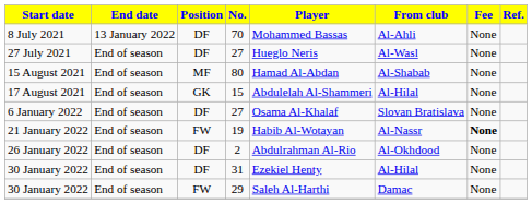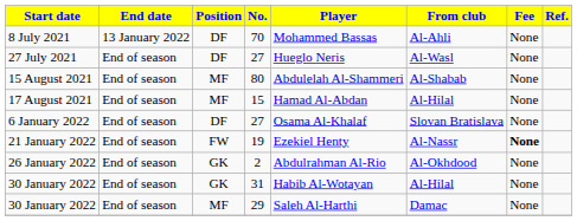15 August 2021 | Player: Hamad Al-Abdan -> Abdulelah Al-Shammeri
17 August 2021 | Position: GK -> MF
17 August 2021 | Player: Abdulelah Al-Shammeri -> Hamad Al-Abdan
21 January 2022 | Player: Habib Al-Wotayan -> Ezekiel Henty
26 January 2022 | Position: DF -> GK
30 January 2022 / 31 | Position: DF -> GK
30 January 2022 / 31 | Player: Ezekiel Henty -> Habib Al-Wotayan
30 January 2022 / 29 | Position: FW -> MF
